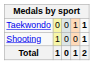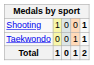rows swapped: Shooting <-> Taekwondo
